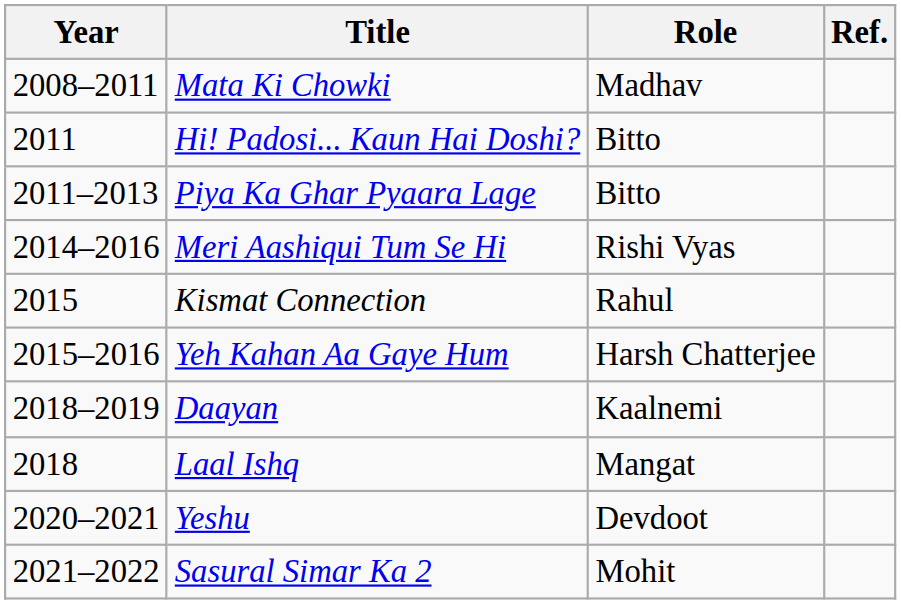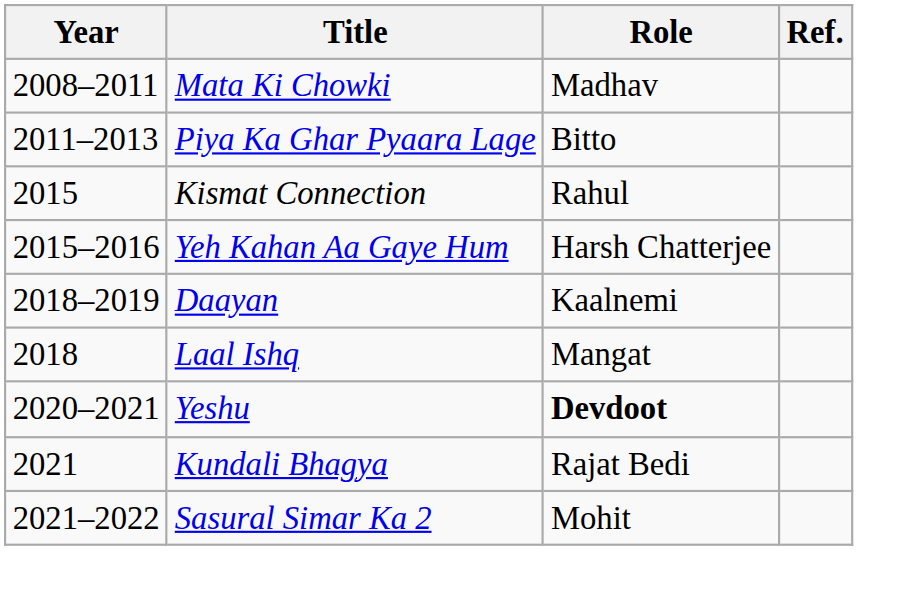- row: 2011 | Hi! Padosi... Kaun Hai Doshi? | Bitto
- row: 2014–2016 | Meri Aashiqui Tum Se Hi | Rishi Vyas
Yeshu | Role: normal -> bold
+ row: 2021 | Kundali Bhagya | Rajat Bedi
